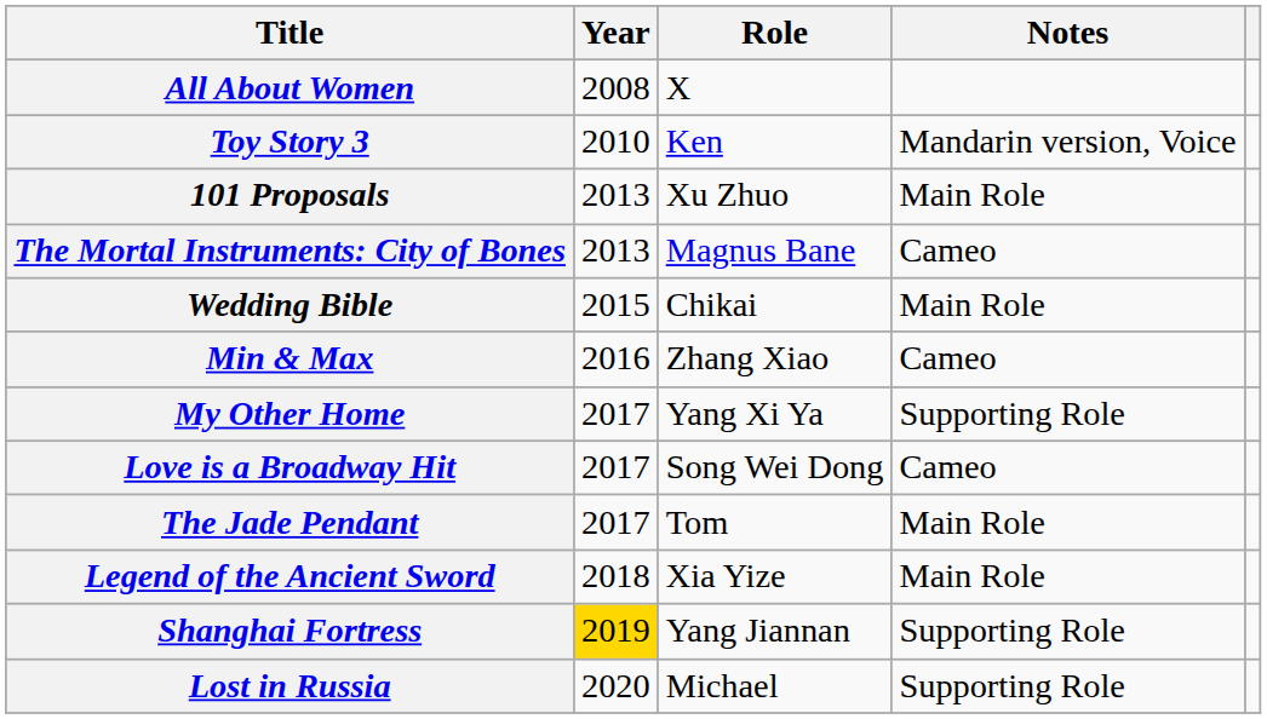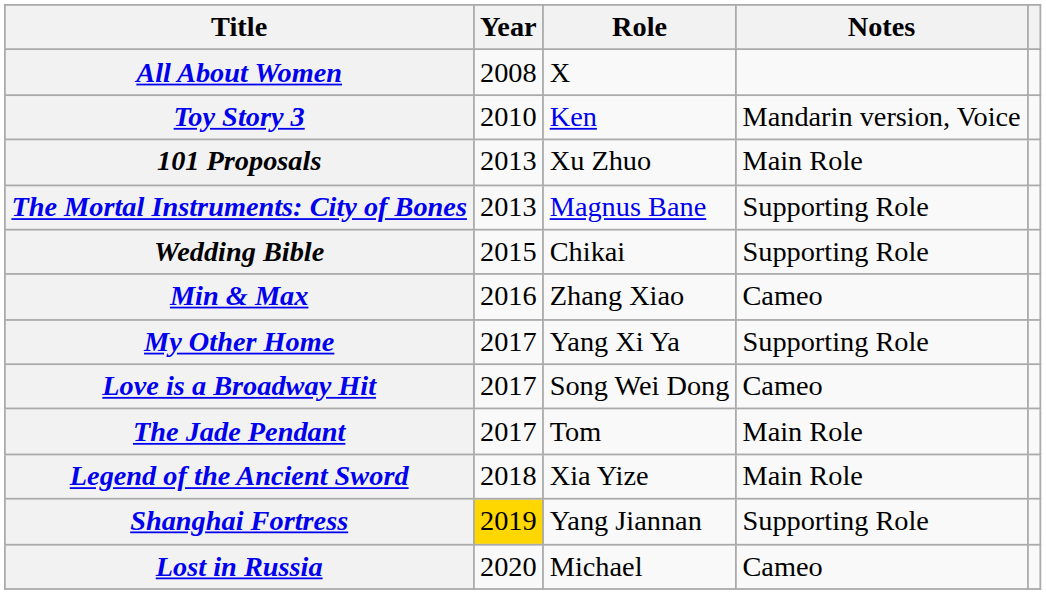The Mortal Instruments: City of Bones | Notes: Cameo -> Supporting Role
Wedding Bible | Notes: Main Role -> Supporting Role
Lost in Russia | Notes: Supporting Role -> Cameo
